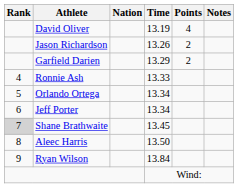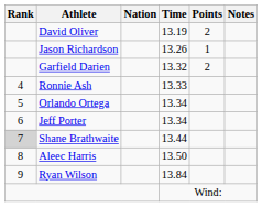David Oliver | Points: 4 -> 2
Jason Richardson | Points: 2 -> 1
Garfield Darien | Time: 13.29 -> 13.32
Shane Brathwaite | Time: 13.45 -> 13.44
